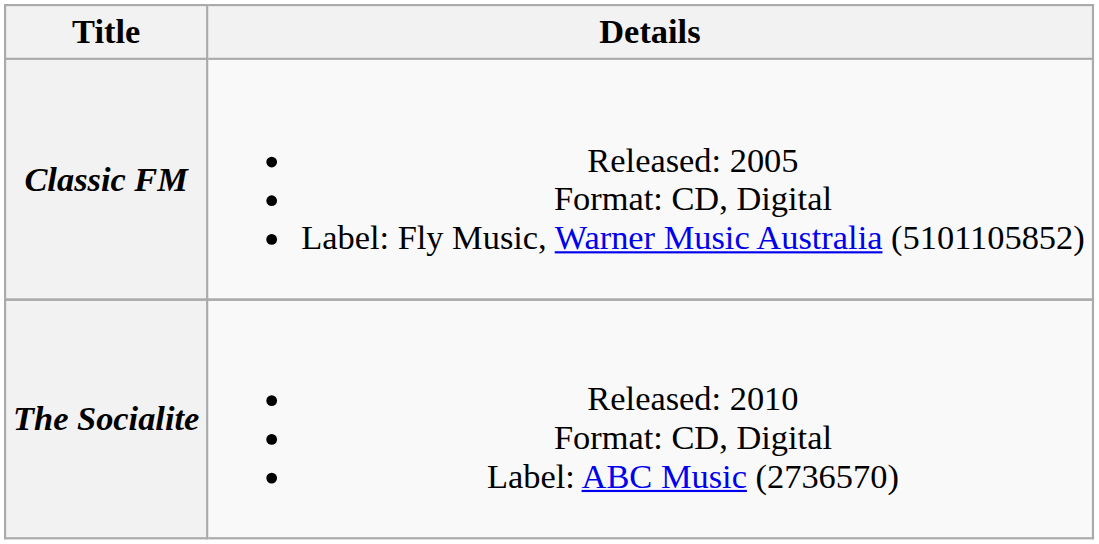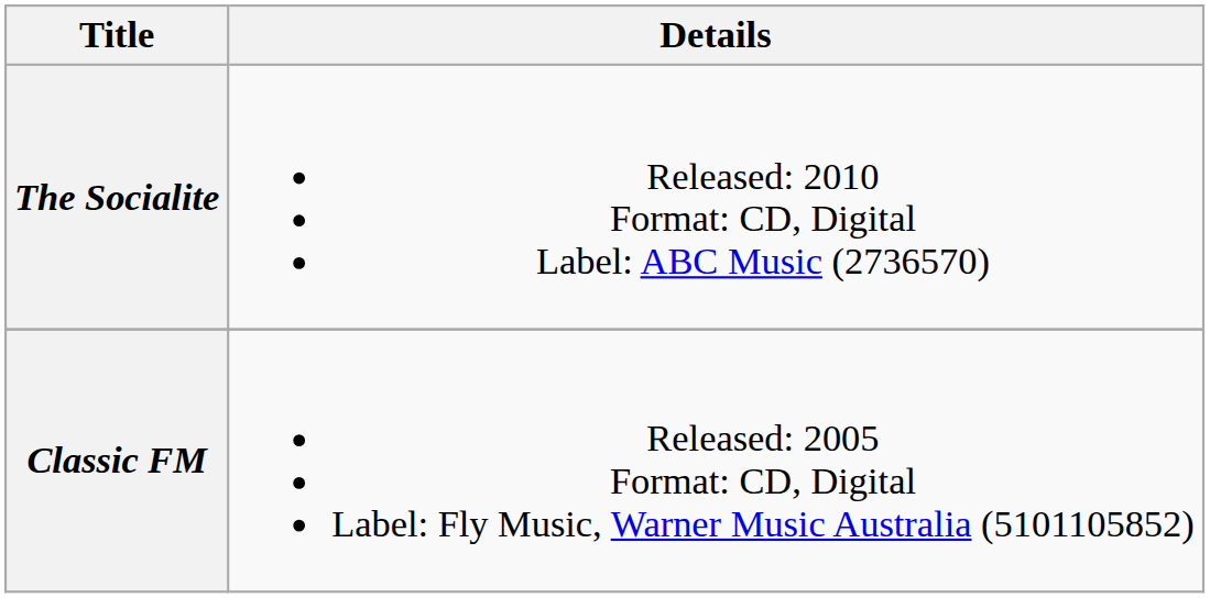rows swapped: Classic FM <-> The Socialite
